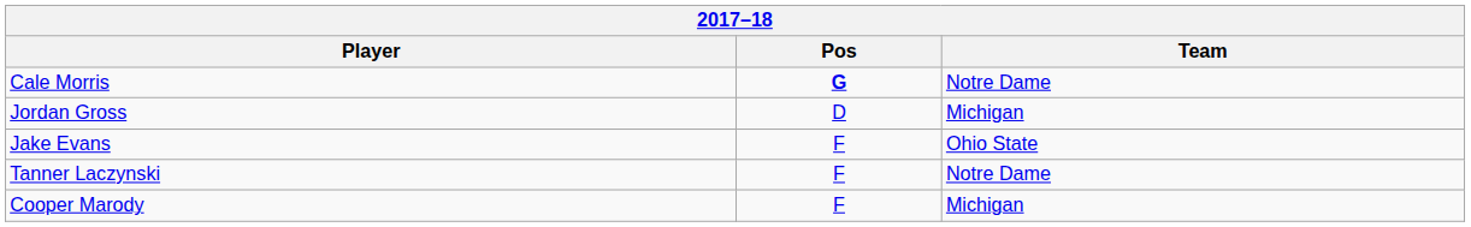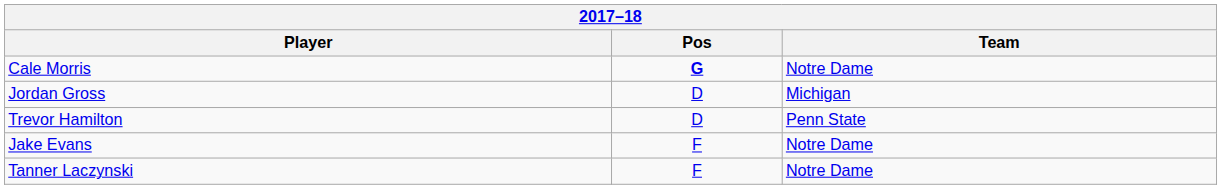+ row: Trevor Hamilton | D | Penn State
Jake Evans | Team: Ohio State -> Notre Dame
- row: Cooper Marody | F | Michigan
